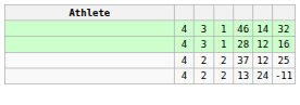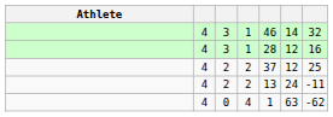+ row: 4 | 0 | 4 | 1 | 63 | -62
